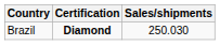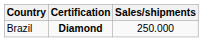Brazil | Sales/shipments: 250.030 -> 250.000
